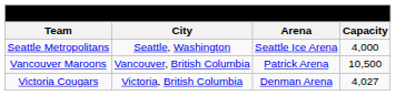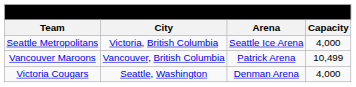Seattle Metropolitans | City: Seattle, Washington -> Victoria, British Columbia
Vancouver Maroons | Capacity: 10,500 -> 10,499
Victoria Cougars | City: Victoria, British Columbia -> Seattle, Washington
Victoria Cougars | Capacity: 4,027 -> 4,000
